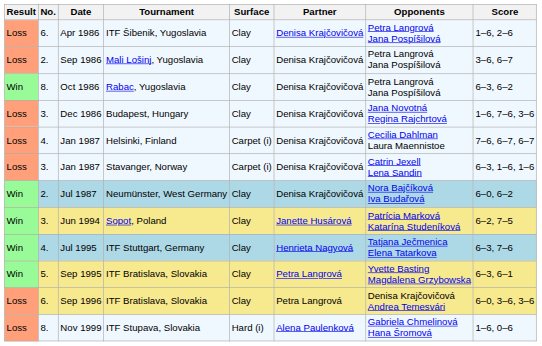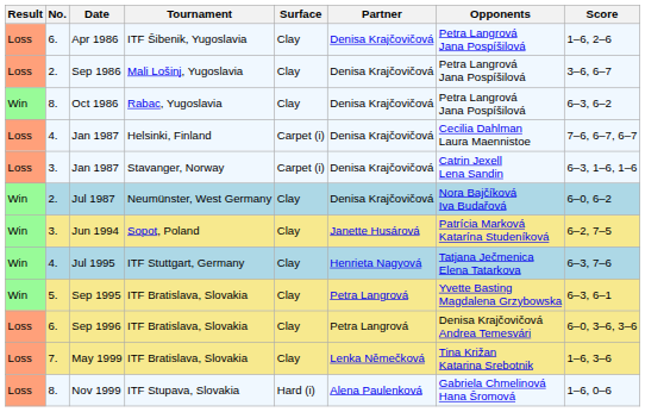- row: Loss | 3. | Dec 1986 | Budapest, Hungary | Clay | Denisa Krajčovičová | Jana Novotná Regina Rajchrtová | 1–6, 7–6, 3–6
+ row: Loss | 7. | May 1999 | ITF Bratislava, Slovakia | Clay | Lenka Němečková | Tina Križan Katarina Srebotnik | 1–6, 3–6
